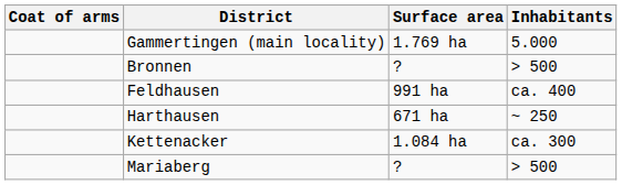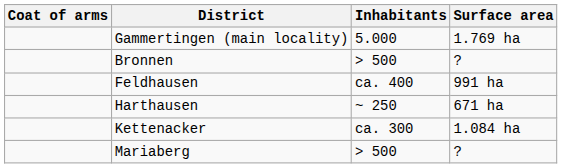columns swapped: Inhabitants <-> Surface area
